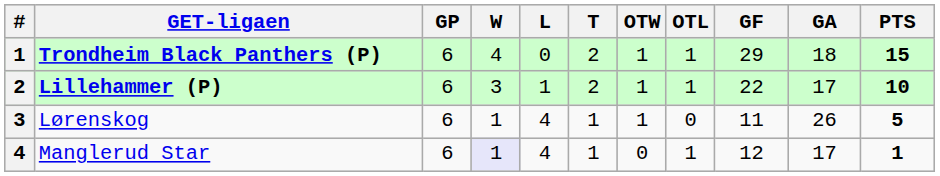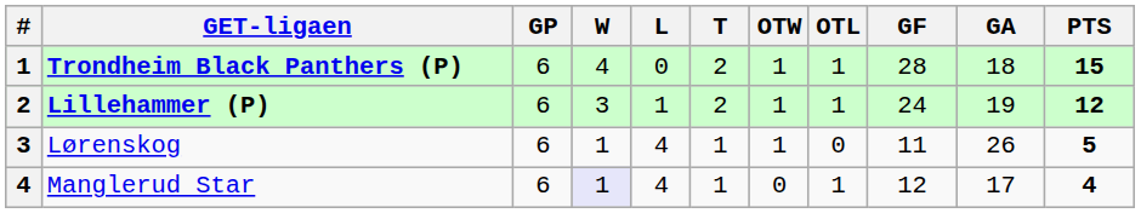Trondheim Black Panthers (P) | GF: 29 -> 28
Lillehammer (P) | GF: 22 -> 24
Lillehammer (P) | GA: 17 -> 19
Lillehammer (P) | PTS: 10 -> 12
Manglerud Star | PTS: 1 -> 4
